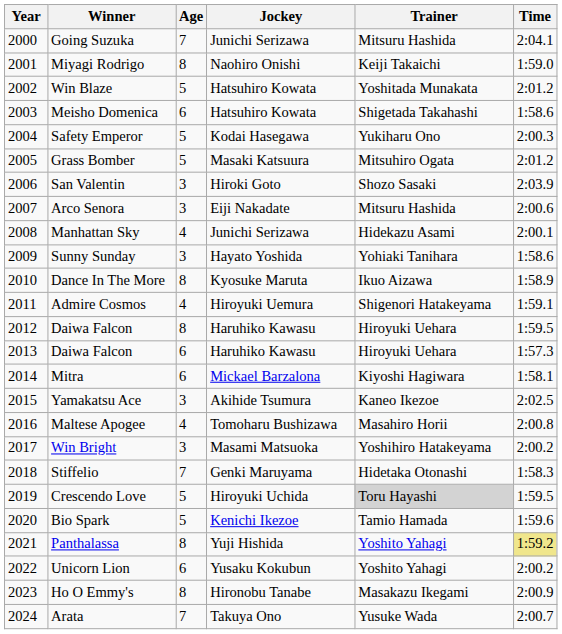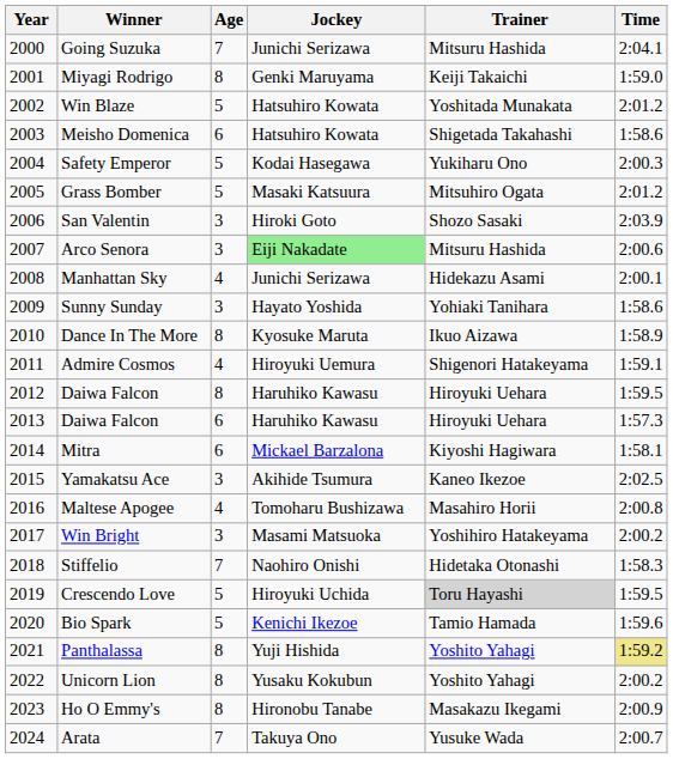Miyagi Rodrigo | Jockey: Naohiro Onishi -> Genki Maruyama
Arco Senora | Jockey: no background -> lightgreen background
Stiffelio | Jockey: Genki Maruyama -> Naohiro Onishi
Unicorn Lion | Age: 6 -> 8
